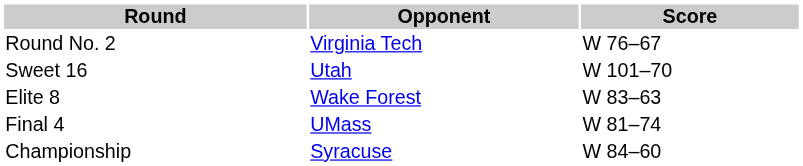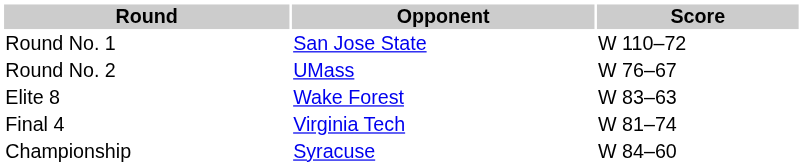+ row: Round No. 1 | San Jose State | W 110–72
Round No. 2 | Opponent: Virginia Tech -> UMass
- row: Sweet 16 | Utah | W 101–70
Final 4 | Opponent: UMass -> Virginia Tech
